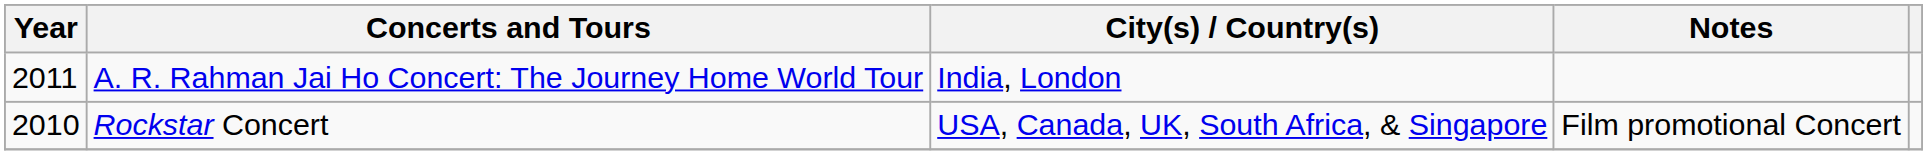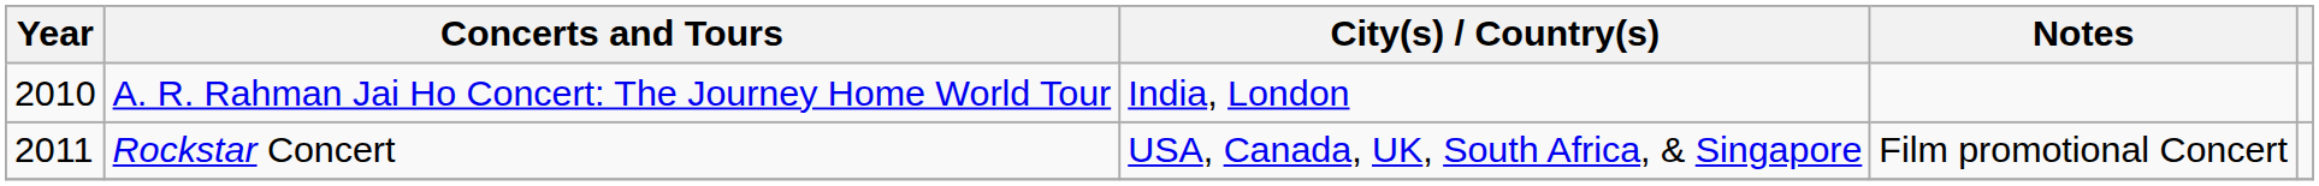A. R. Rahman Jai Ho Concert: The Journey Home World Tour | Year: 2011 -> 2010
Rockstar Concert | Year: 2010 -> 2011
